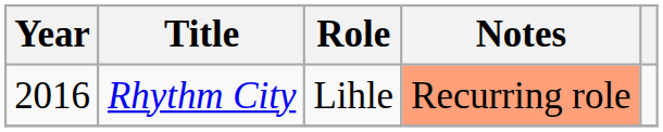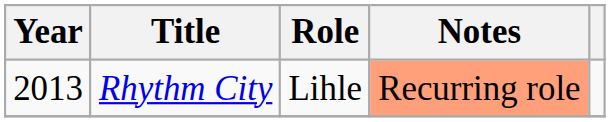Rhythm City | Year: 2016 -> 2013
